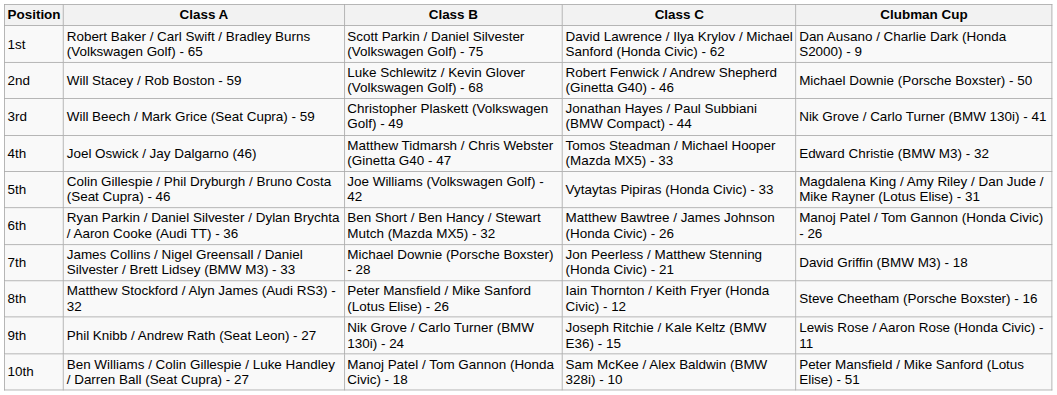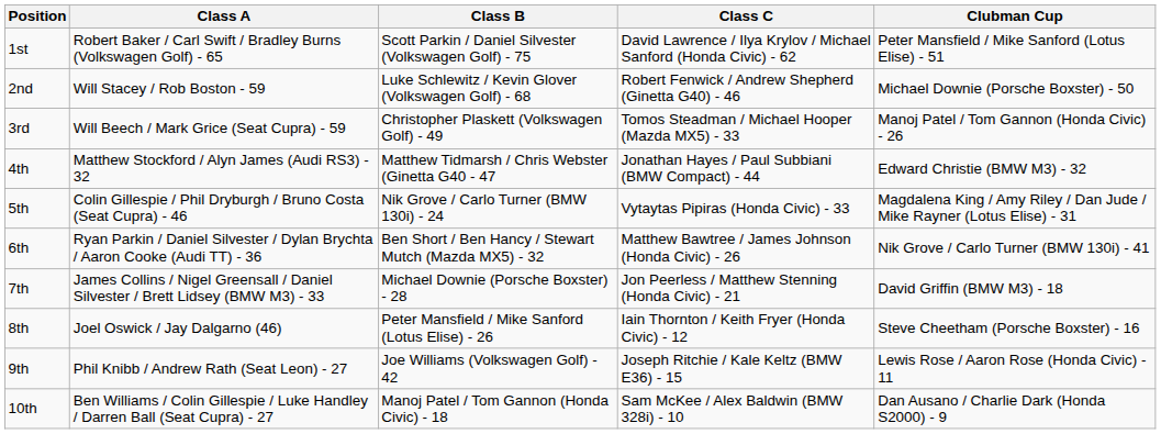1st | Clubman Cup: Dan Ausano / Charlie Dark (Honda S2000) - 9 -> Peter Mansfield / Mike Sanford (Lotus Elise) - 51
3rd | Class C: Jonathan Hayes / Paul Subbiani (BMW Compact) - 44 -> Tomos Steadman / Michael Hooper (Mazda MX5) - 33
3rd | Clubman Cup: Nik Grove / Carlo Turner (BMW 130i) - 41 -> Manoj Patel / Tom Gannon (Honda Civic) - 26
4th | Class A: Joel Oswick / Jay Dalgarno (46) -> Matthew Stockford / Alyn James (Audi RS3) - 32
4th | Class C: Tomos Steadman / Michael Hooper (Mazda MX5) - 33 -> Jonathan Hayes / Paul Subbiani (BMW Compact) - 44
5th | Class B: Joe Williams (Volkswagen Golf) - 42 -> Nik Grove / Carlo Turner (BMW 130i) - 24
6th | Clubman Cup: Manoj Patel / Tom Gannon (Honda Civic) - 26 -> Nik Grove / Carlo Turner (BMW 130i) - 41
8th | Class A: Matthew Stockford / Alyn James (Audi RS3) - 32 -> Joel Oswick / Jay Dalgarno (46)
9th | Class B: Nik Grove / Carlo Turner (BMW 130i) - 24 -> Joe Williams (Volkswagen Golf) - 42
10th | Clubman Cup: Peter Mansfield / Mike Sanford (Lotus Elise) - 51 -> Dan Ausano / Charlie Dark (Honda S2000) - 9
